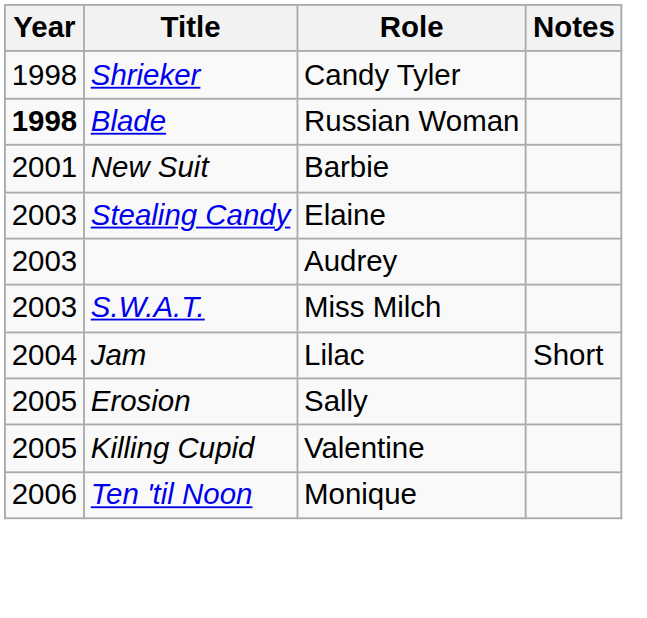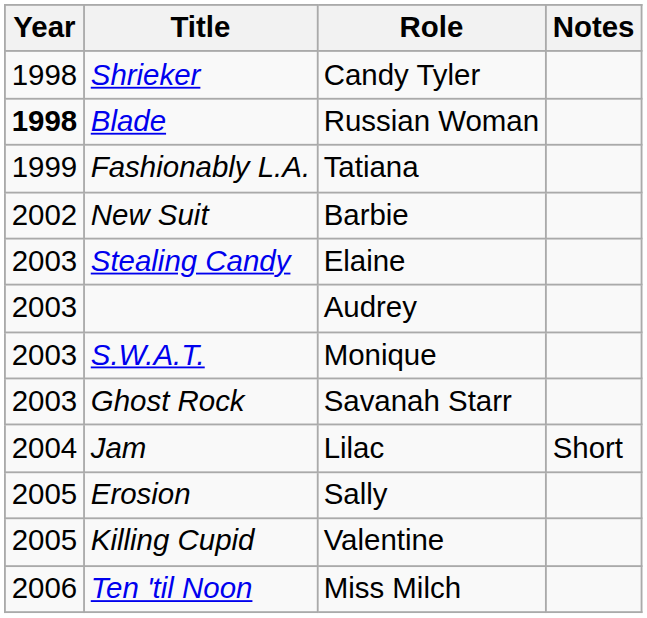+ row: 1999 | Fashionably L.A. | Tatiana
New Suit | Year: 2001 -> 2002
S.W.A.T. | Role: Miss Milch -> Monique
+ row: 2003 | Ghost Rock | Savanah Starr
Ten 'til Noon | Role: Monique -> Miss Milch
